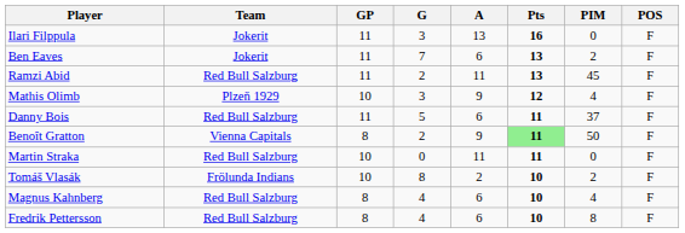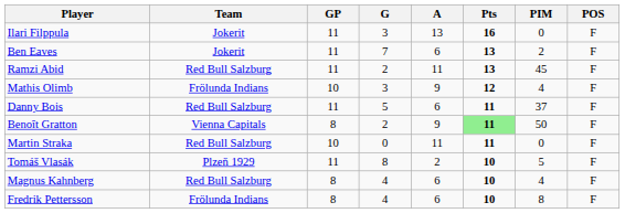Mathis Olimb | Team: Plzeň 1929 -> Frölunda Indians
Tomáš Vlasák | Team: Frölunda Indians -> Plzeň 1929
Tomáš Vlasák | GP: 10 -> 11
Tomáš Vlasák | PIM: 2 -> 5
Fredrik Pettersson | Team: Red Bull Salzburg -> Frölunda Indians
